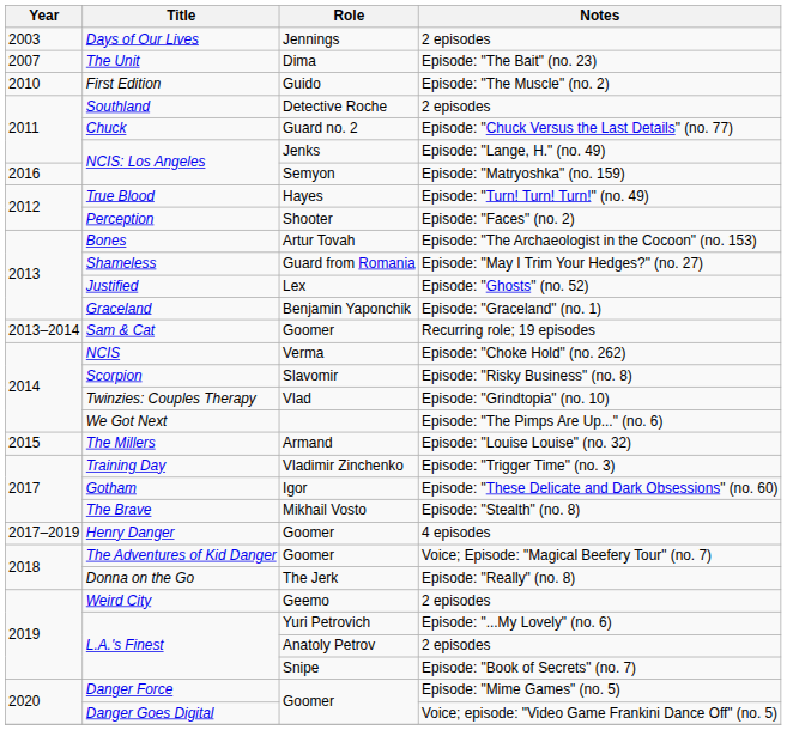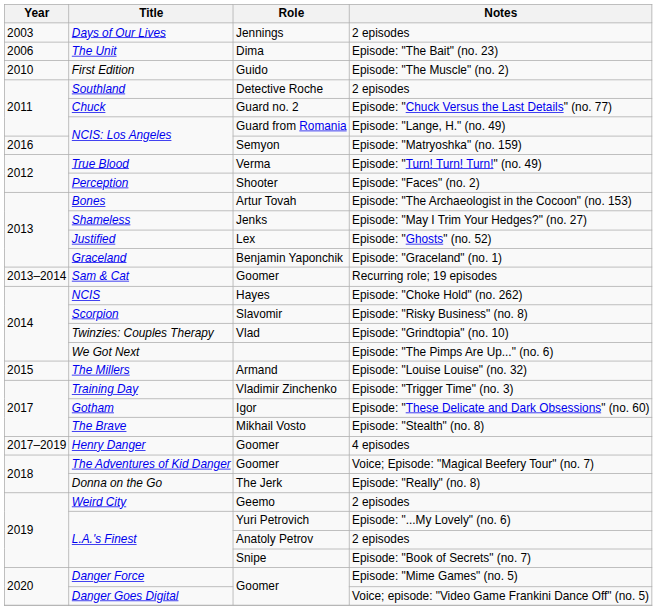The Unit | Year: 2007 -> 2006
NCIS: Los Angeles / Episode: "Lange, H." (no. 49) | Role: Jenks -> Guard from Romania
True Blood | Role: Hayes -> Verma
Shameless | Role: Guard from Romania -> Jenks
NCIS | Role: Verma -> Hayes
